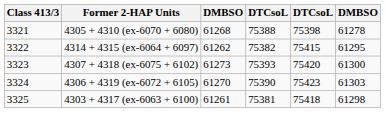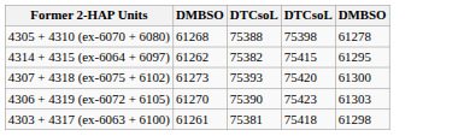- column: Class 413/3 | 3321 | 3322 | 3323 | 3324 | 3325
